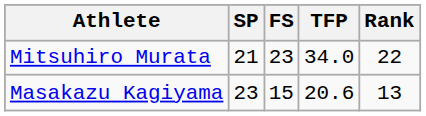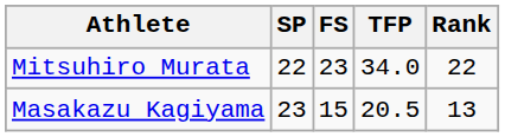Mitsuhiro Murata | SP: 21 -> 22
Masakazu Kagiyama | TFP: 20.6 -> 20.5
